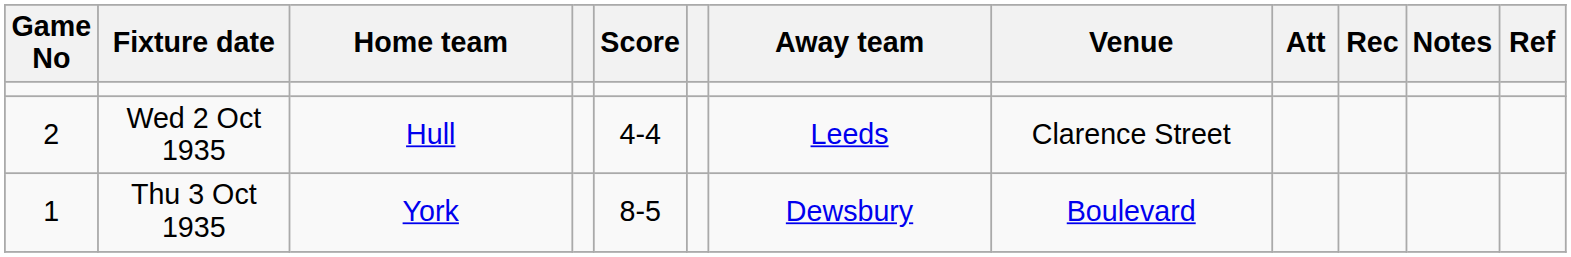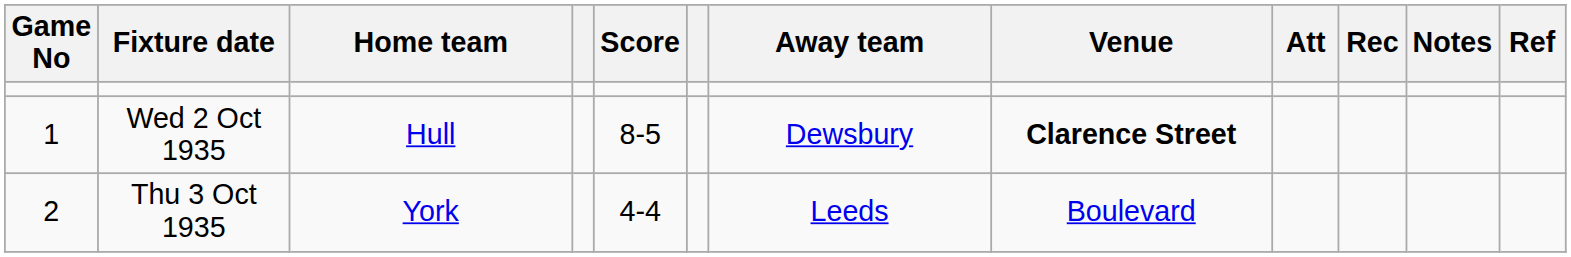Wed 2 Oct 1935 | Game No: 2 -> 1
Wed 2 Oct 1935 | Score: 4-4 -> 8-5
Wed 2 Oct 1935 | Away team: Leeds -> Dewsbury
Wed 2 Oct 1935 | Venue: normal -> bold
Thu 3 Oct 1935 | Game No: 1 -> 2
Thu 3 Oct 1935 | Score: 8-5 -> 4-4
Thu 3 Oct 1935 | Away team: Dewsbury -> Leeds
